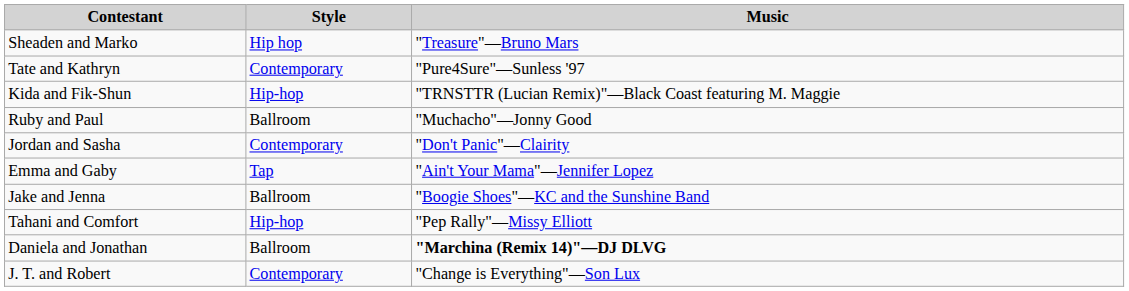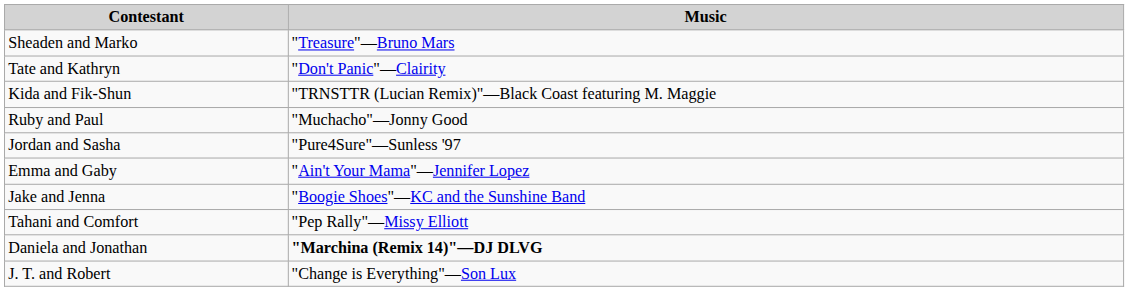- column: Style | Hip hop | Contemporary | Hip-hop | Ballroom | Contemporary | Tap | Ballroom | Hip-hop | Ballroom | Contemporary
Tate and Kathryn | Music: "Pure4Sure"—Sunless '97 -> "Don't Panic"—Clairity
Jordan and Sasha | Music: "Don't Panic"—Clairity -> "Pure4Sure"—Sunless '97
